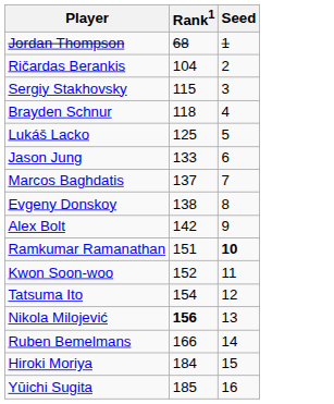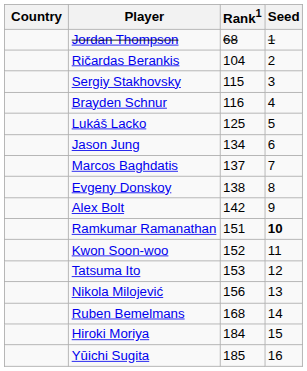+ column: Country
Brayden Schnur | Rank1: 118 -> 116
Jason Jung | Rank1: 133 -> 134
Tatsuma Ito | Rank1: 154 -> 153
Nikola Milojević | Rank1: bold -> normal
Ruben Bemelmans | Rank1: 166 -> 168
